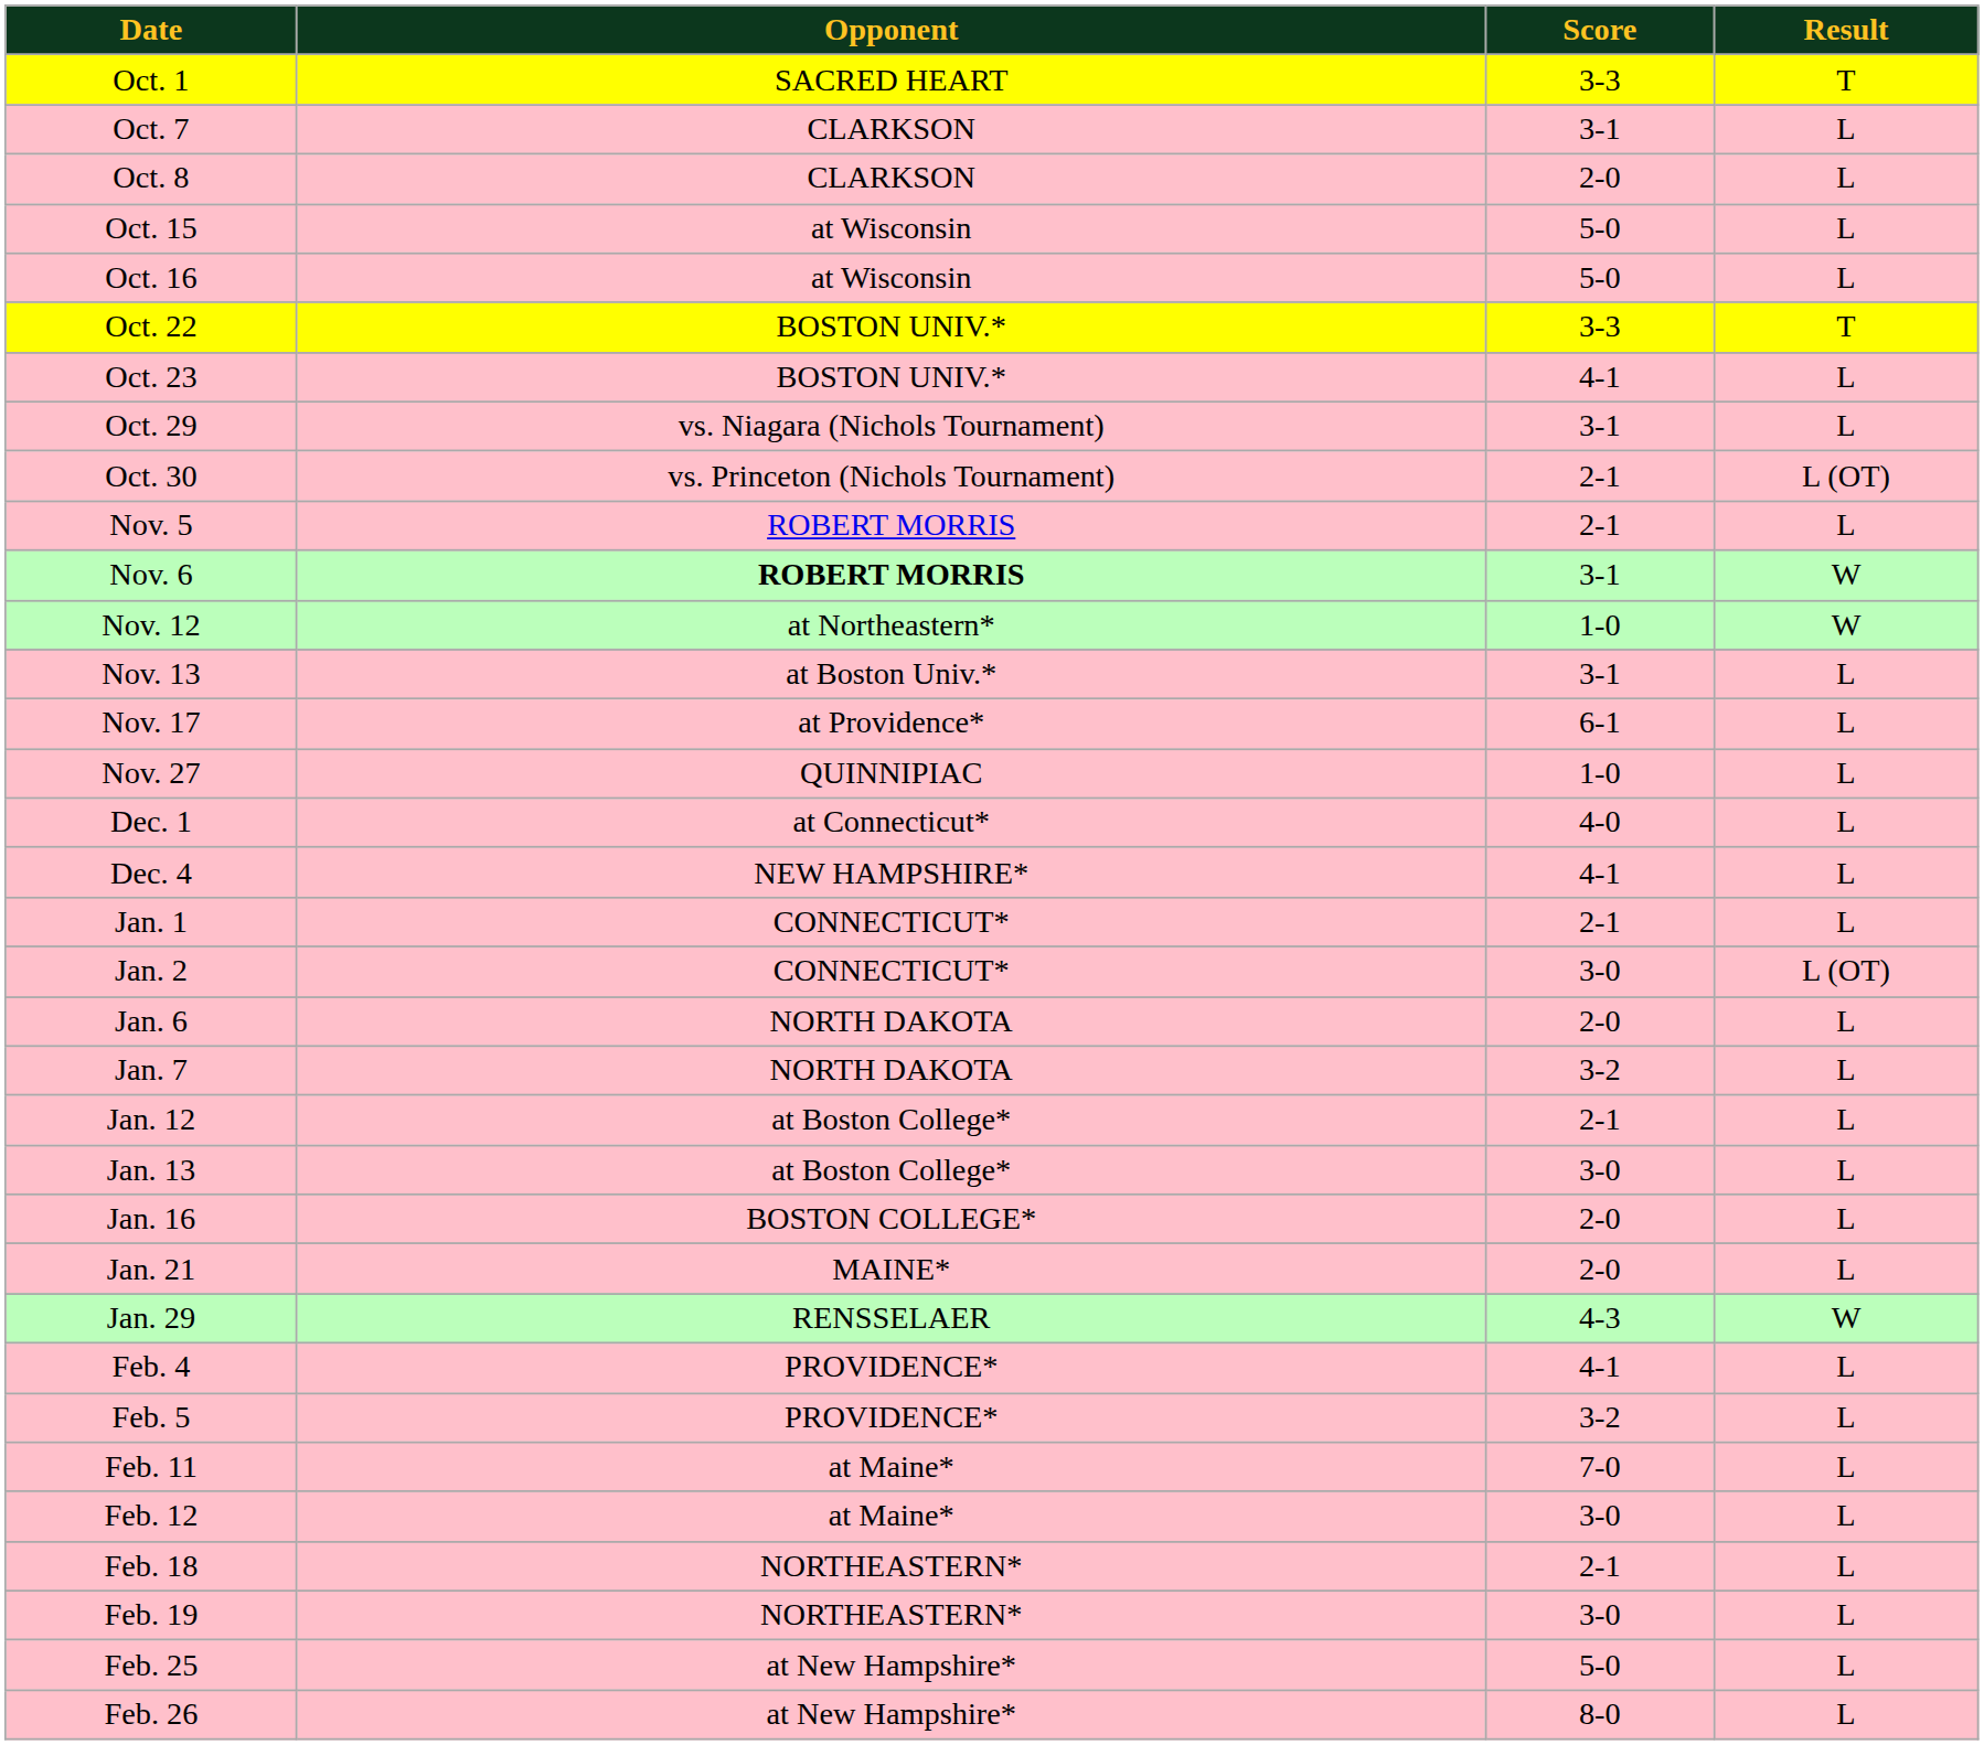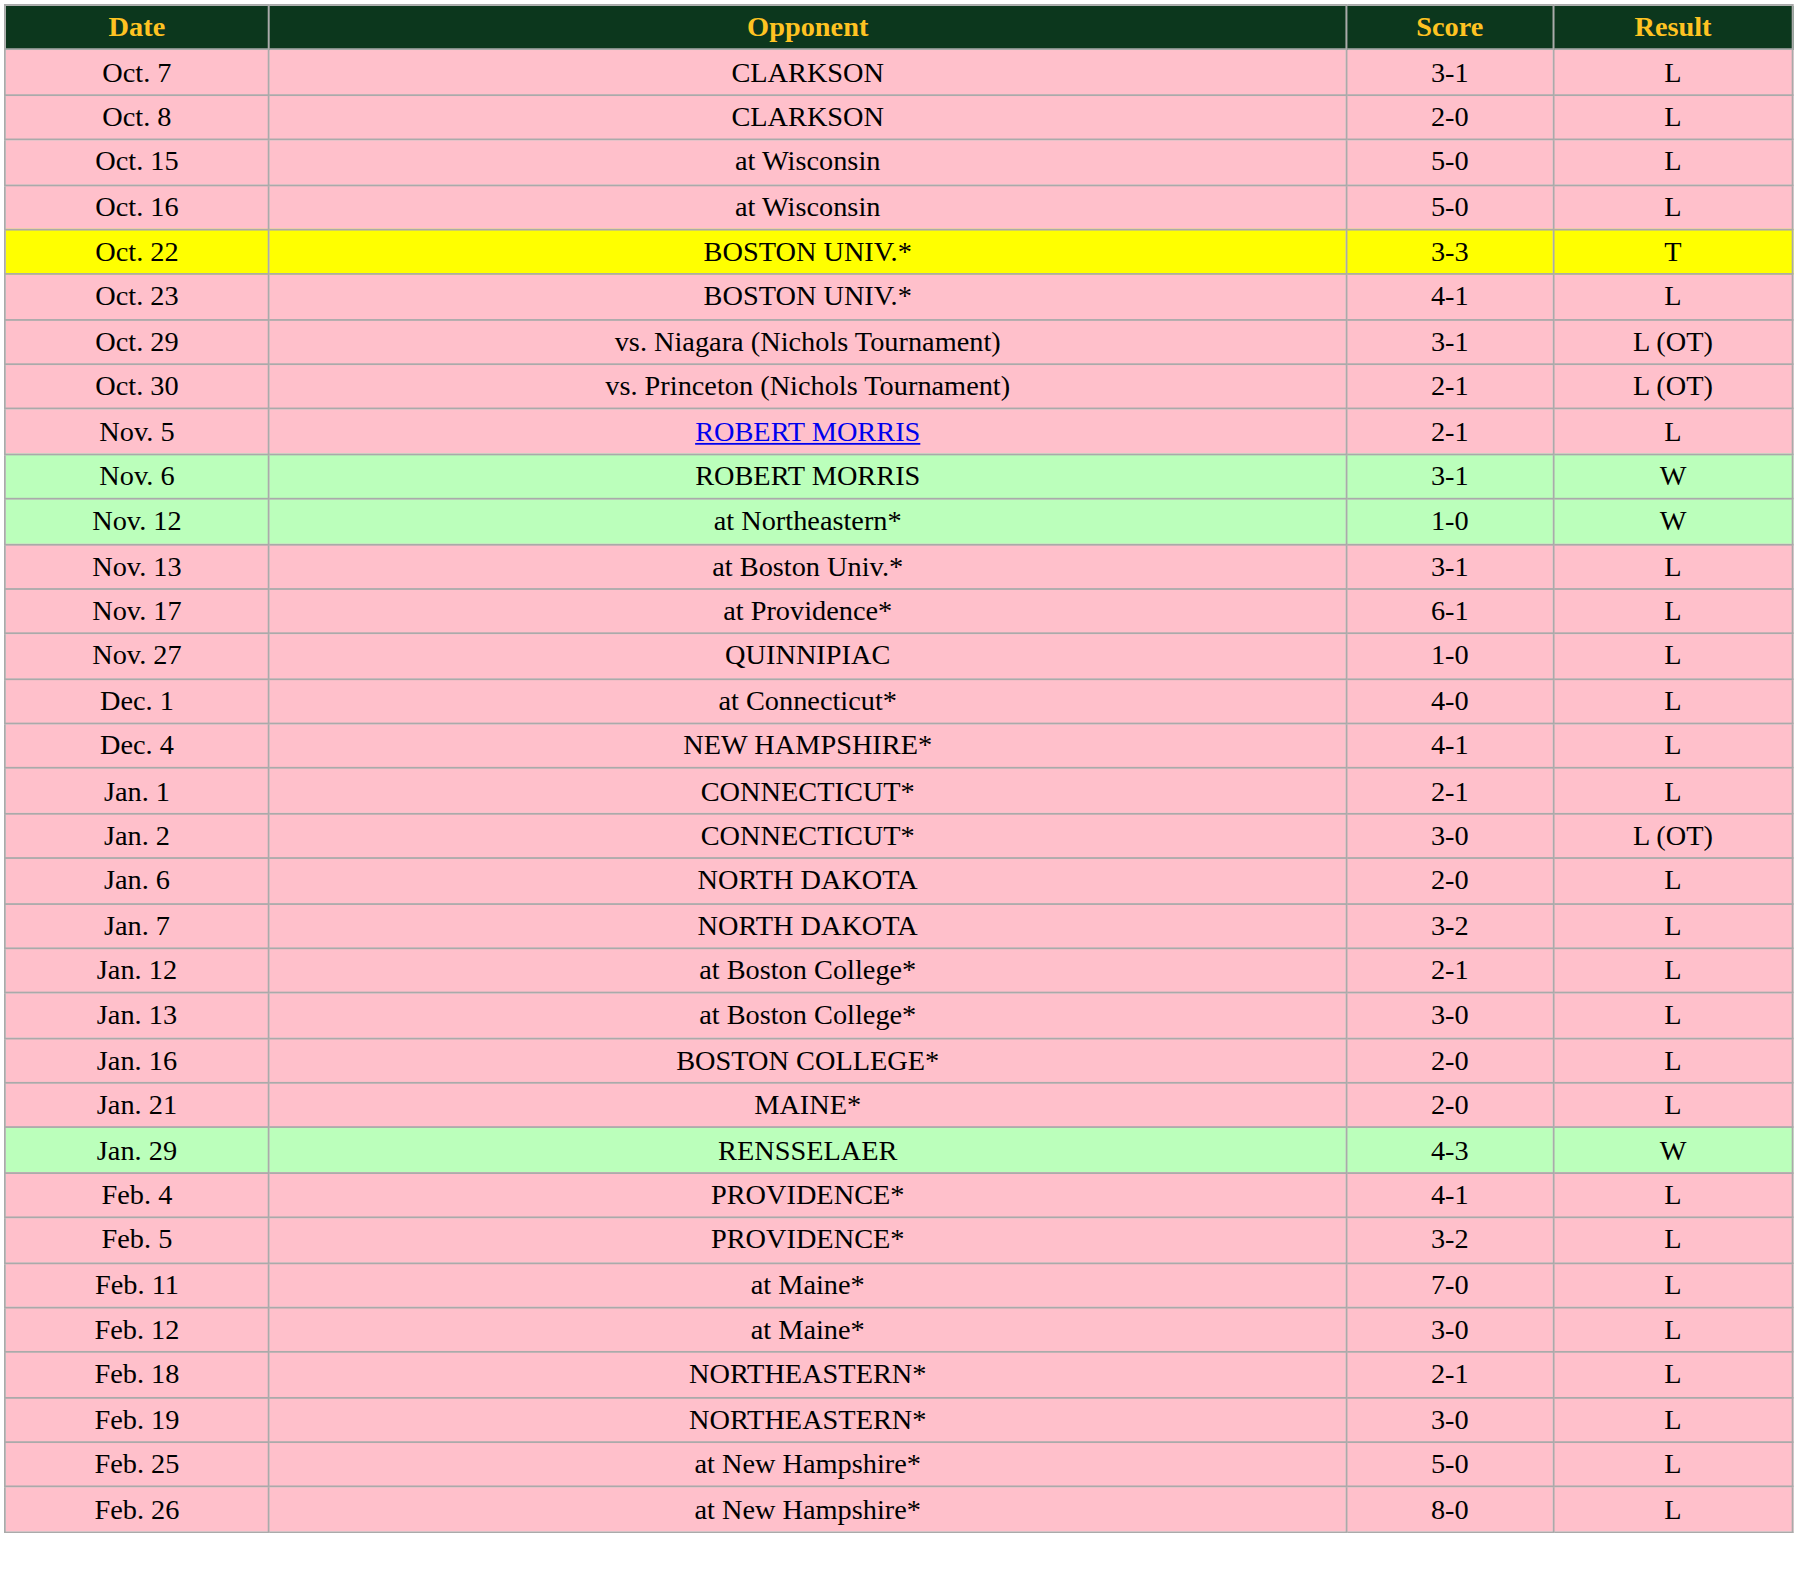- row: Oct. 1 | SACRED HEART | 3-3 | T
Oct. 29 | Result: L -> L (OT)
Nov. 6 | Opponent: bold -> normal
